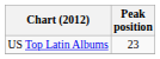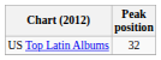US Top Latin Albums | Peak position: 23 -> 32
